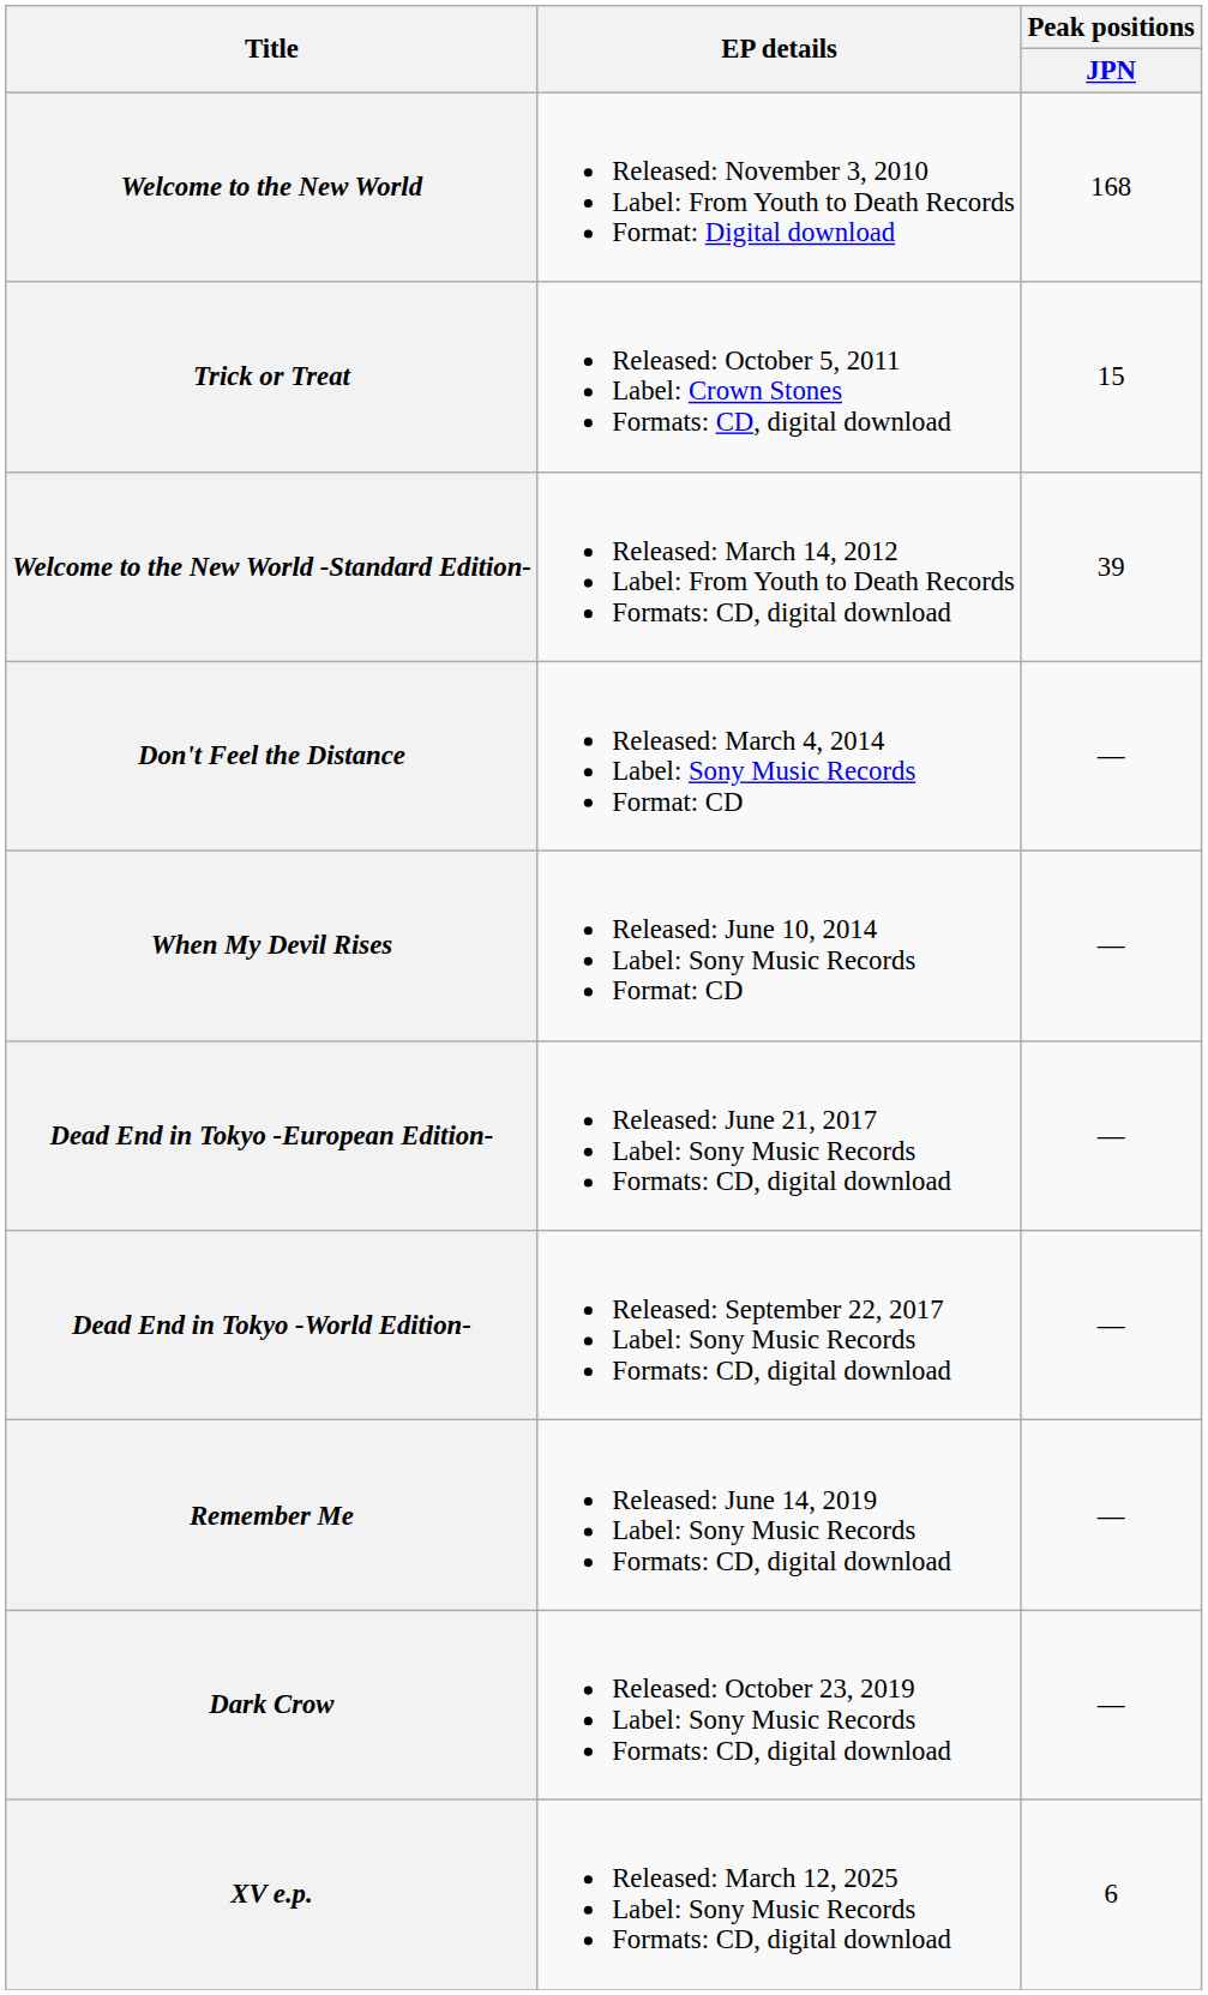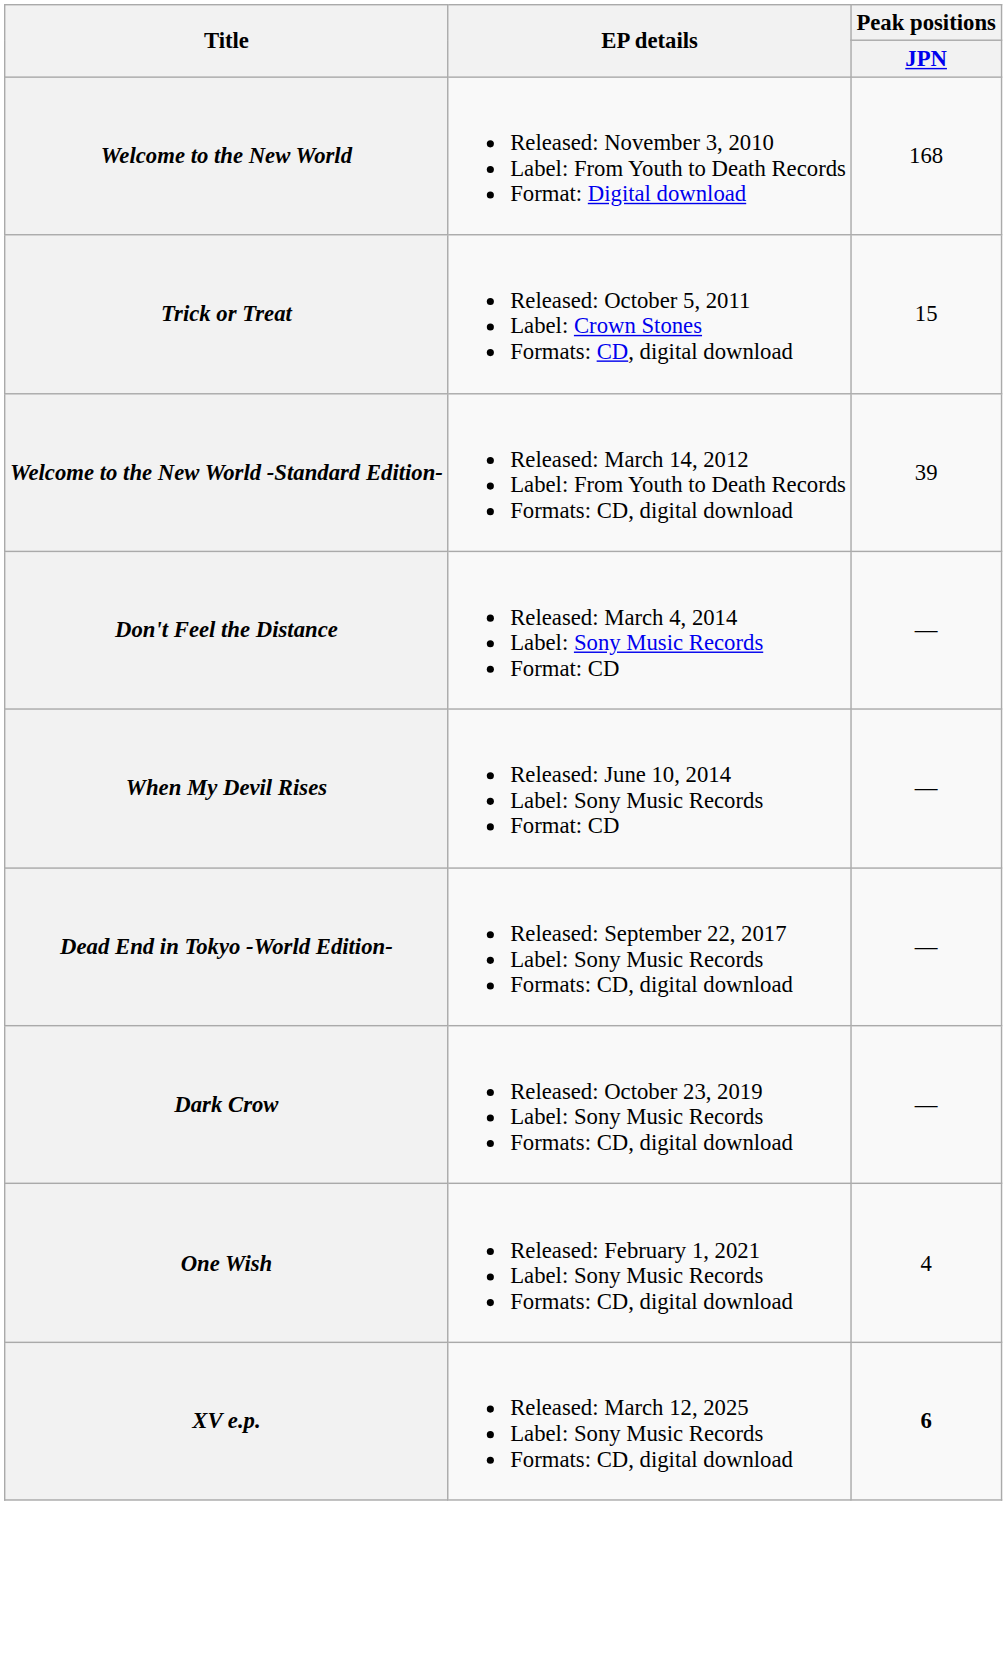- row: Dead End in Tokyo -European Edition- | Released: June 21, 2017 Label: Sony Music Records Formats: CD, digital download | —
- row: Remember Me | Released: June 14, 2019 Label: Sony Music Records Formats: CD, digital download | —
+ row: One Wish | Released: February 1, 2021 Label: Sony Music Records Formats: CD, digital download | 4
XV e.p. | Peak positions / JPN: normal -> bold
